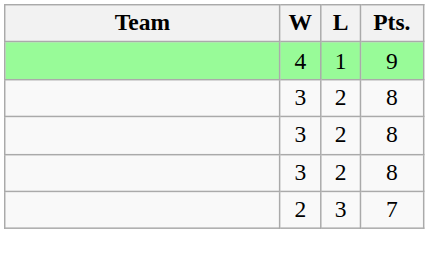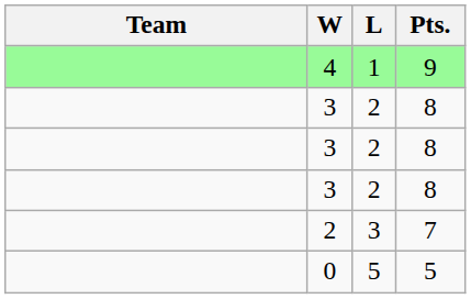+ row: 0 | 5 | 5
